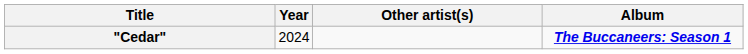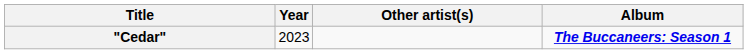"Cedar" | Year: 2024 -> 2023
